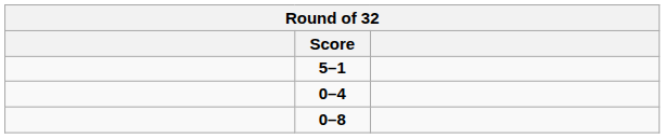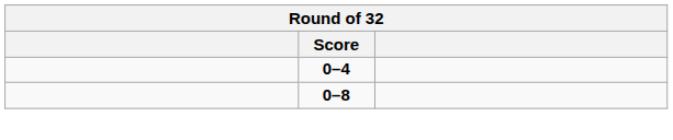- row: 5–1
